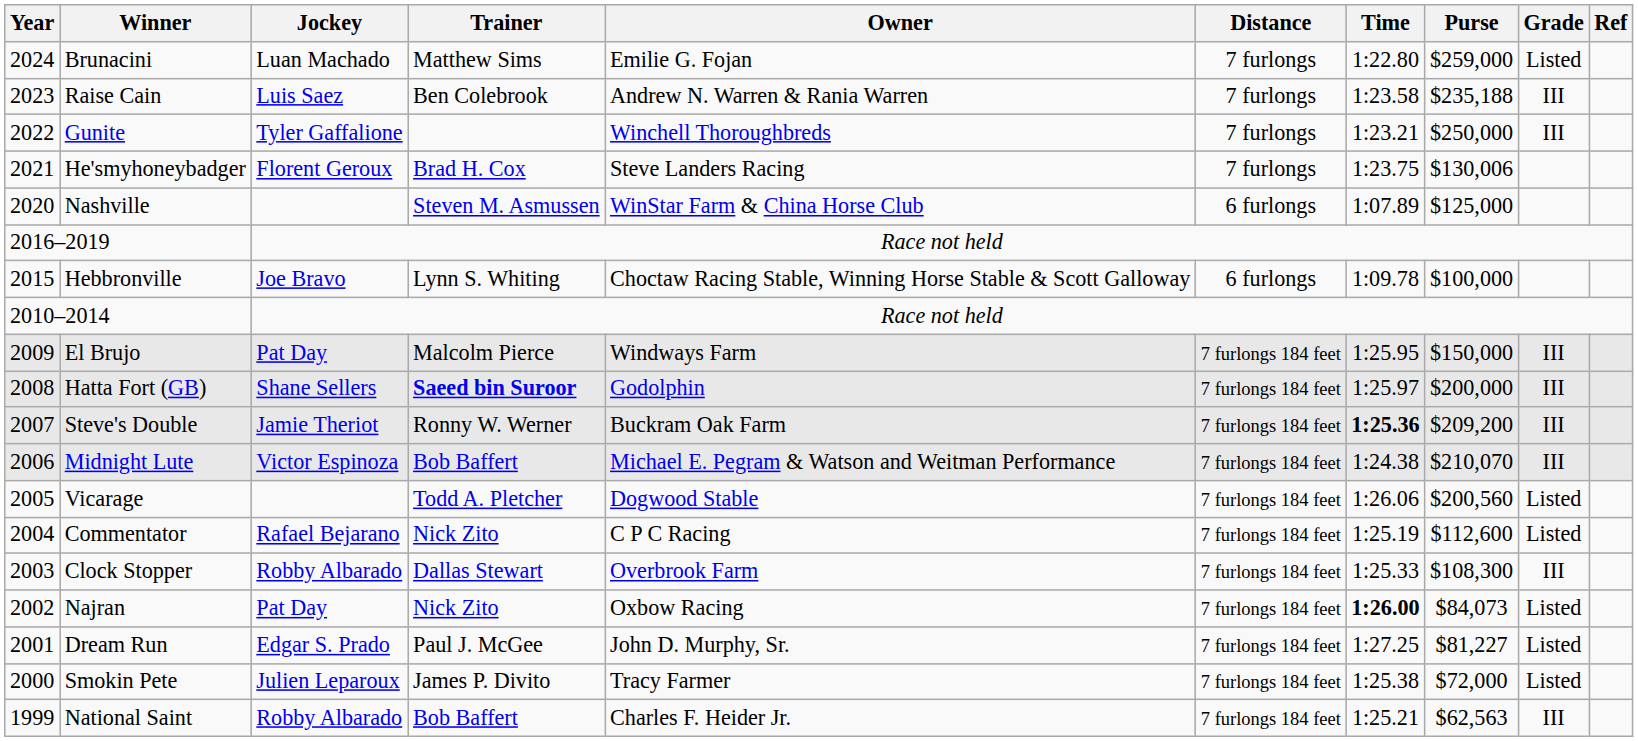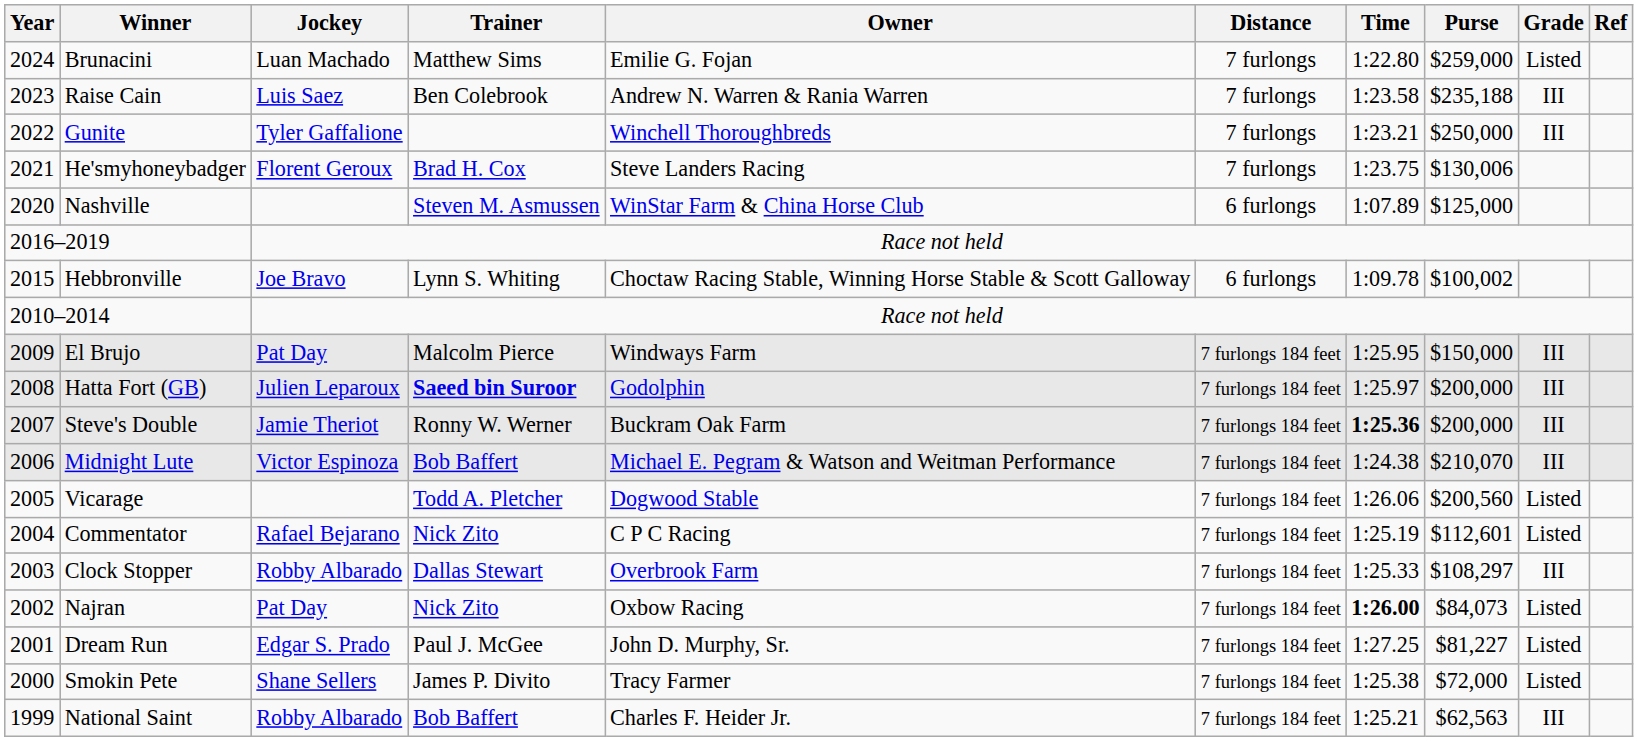Hebbronville | Purse: $100,000 -> $100,002
Hatta Fort (GB) | Jockey: Shane Sellers -> Julien Leparoux
Steve's Double | Purse: $209,200 -> $200,000
Commentator | Purse: $112,600 -> $112,601
Clock Stopper | Purse: $108,300 -> $108,297
Smokin Pete | Jockey: Julien Leparoux -> Shane Sellers
